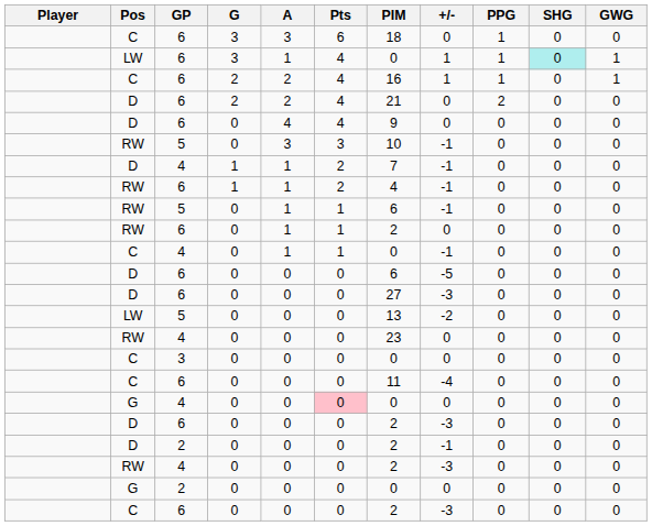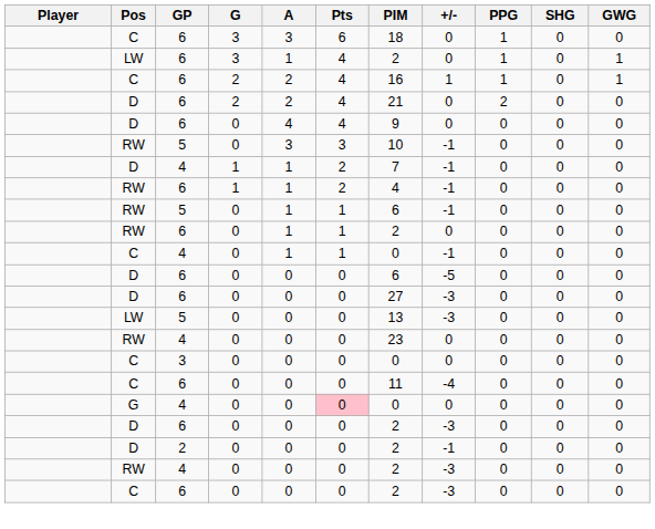LW / 6 | PIM: 0 -> 2
LW / 6 | +/-: 1 -> 0
LW / 6 | SHG: paleturquoise background -> no background
LW / 5 | +/-: -2 -> -3
- row: G | 2 | 0 | 0 | 0 | 0 | 0 | 0 | 0 | 0
